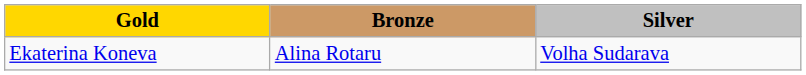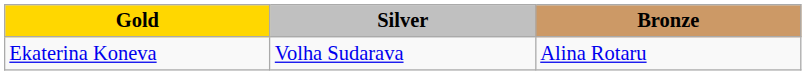columns swapped: Silver <-> Bronze
